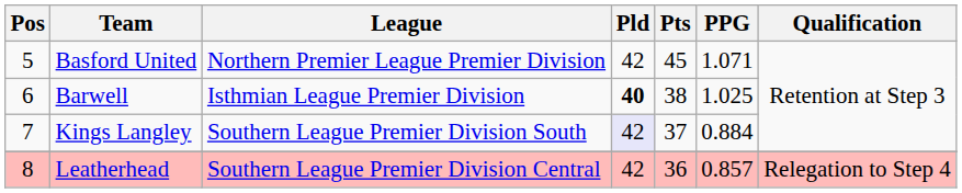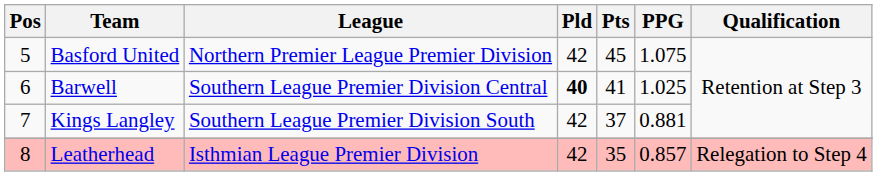Basford United | PPG: 1.071 -> 1.075
Barwell | League: Isthmian League Premier Division -> Southern League Premier Division Central
Barwell | Pts: 38 -> 41
Kings Langley | Pld: lavender background -> no background
Kings Langley | PPG: 0.884 -> 0.881
Leatherhead | League: Southern League Premier Division Central -> Isthmian League Premier Division
Leatherhead | Pts: 36 -> 35
